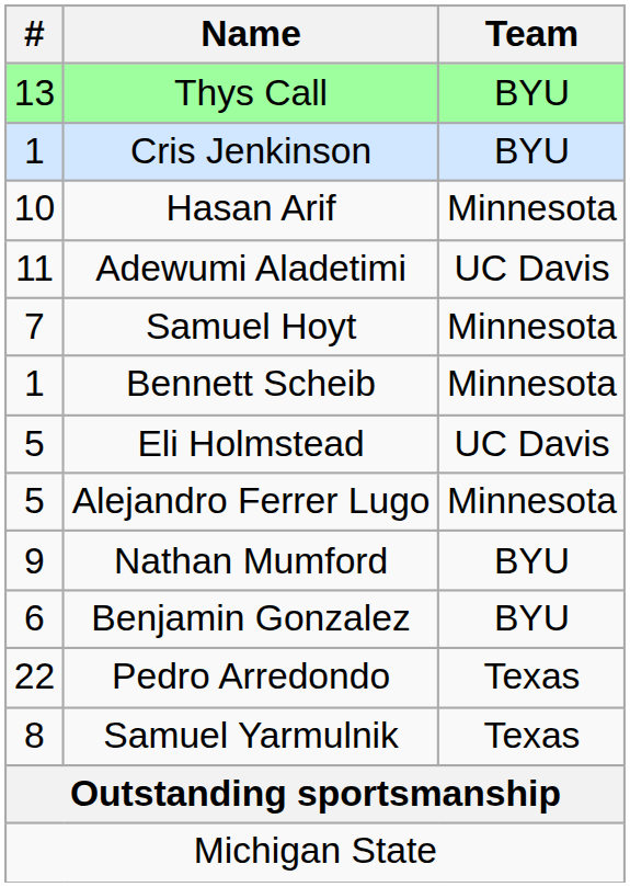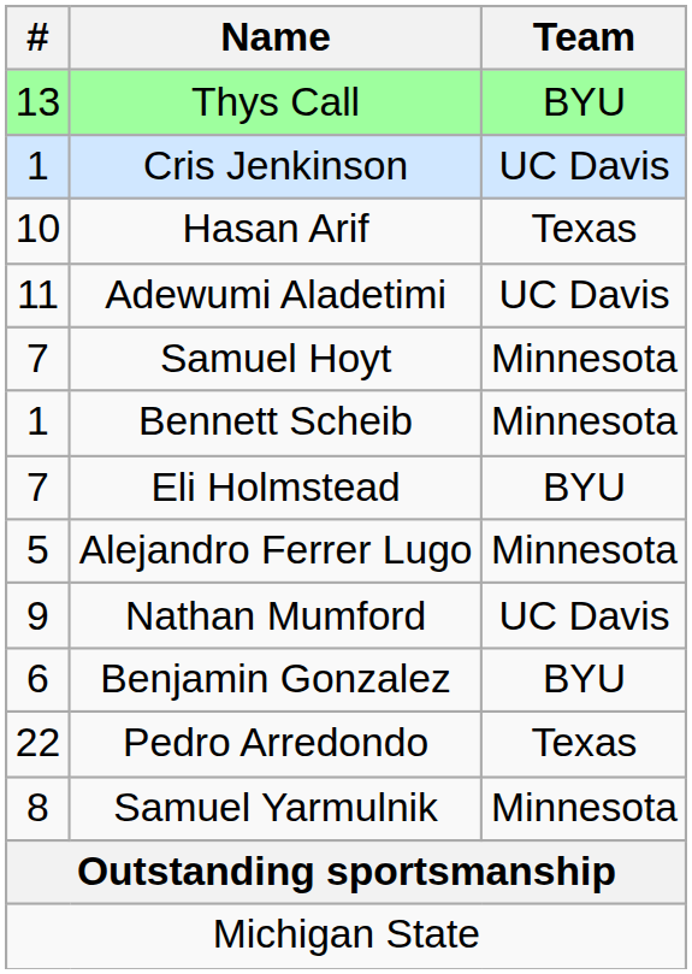Cris Jenkinson | Team: BYU -> UC Davis
Hasan Arif | Team: Minnesota -> Texas
Eli Holmstead | #: 5 -> 7
Eli Holmstead | Team: UC Davis -> BYU
Nathan Mumford | Team: BYU -> UC Davis
Samuel Yarmulnik | Team: Texas -> Minnesota
